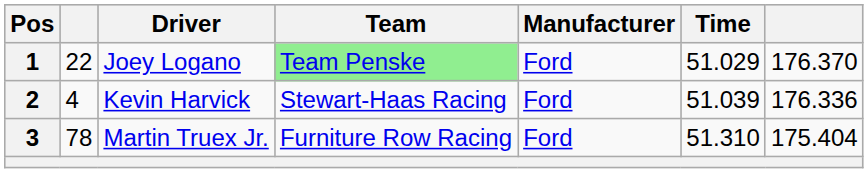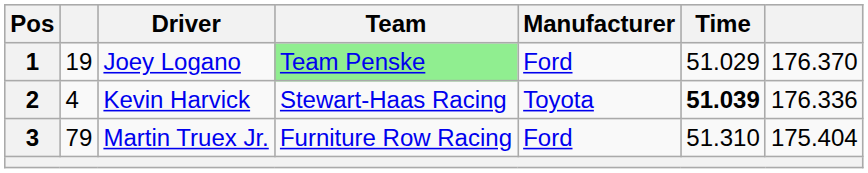1 | column 2: 22 -> 19
2 | Manufacturer: Ford -> Toyota
2 | Time: normal -> bold
3 | column 2: 78 -> 79
